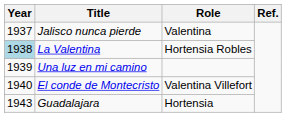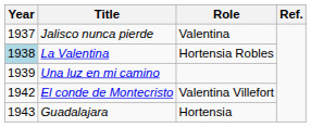El conde de Montecristo | Year: 1940 -> 1942
